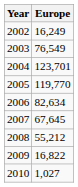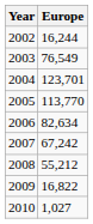2002 | Europe: 16,249 -> 16,244
2005 | Europe: 119,770 -> 113,770
2007 | Europe: 67,645 -> 67,242
